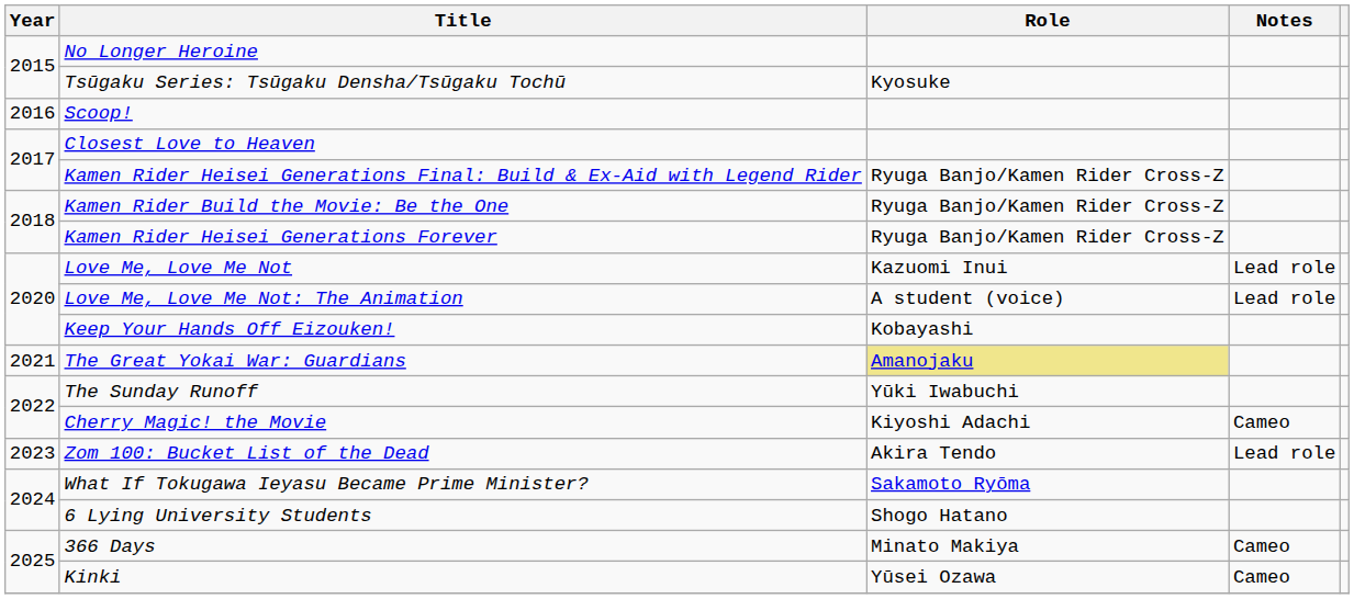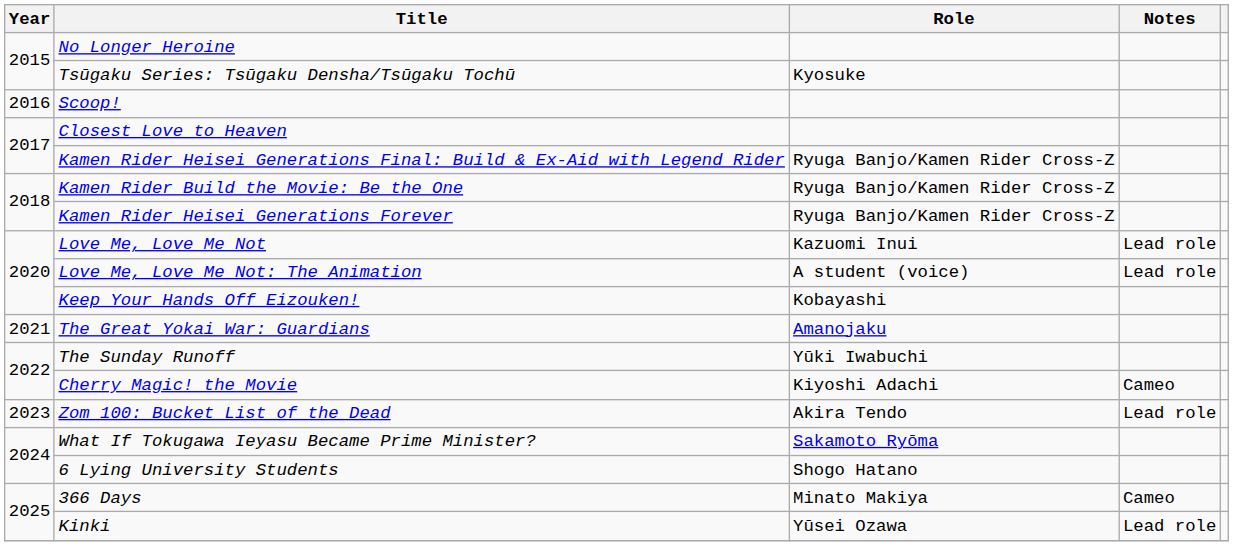The Great Yokai War: Guardians | Role: khaki background -> no background
Kinki | Notes: Cameo -> Lead role
